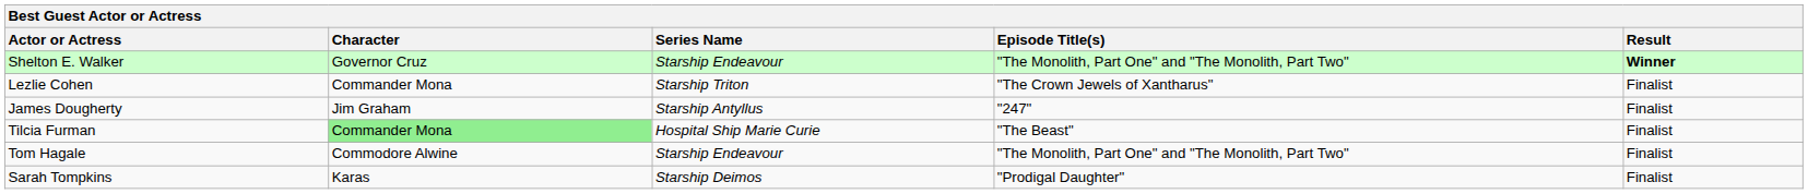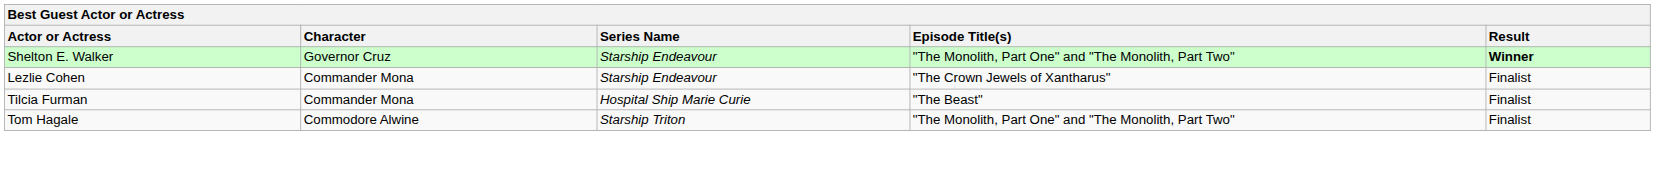Lezlie Cohen | Series Name: Starship Triton -> Starship Endeavour
- row: James Dougherty | Jim Graham | Starship Antyllus | "247" | Finalist
Tilcia Furman | Character: lightgreen background -> no background
Tom Hagale | Series Name: Starship Endeavour -> Starship Triton
- row: Sarah Tompkins | Karas | Starship Deimos | "Prodigal Daughter" | Finalist
